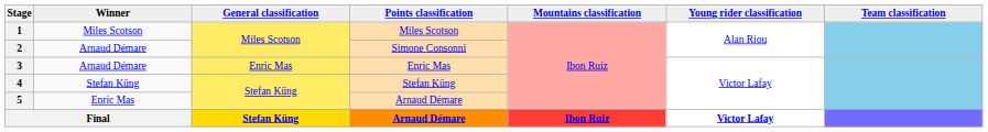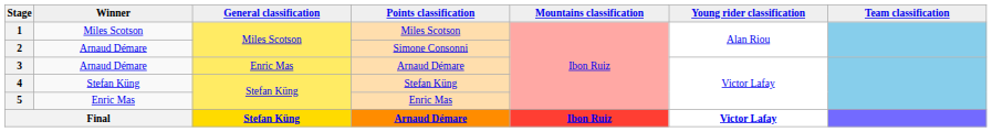3 | Points classification: Enric Mas -> Arnaud Démare
5 | Points classification: Arnaud Démare -> Enric Mas
